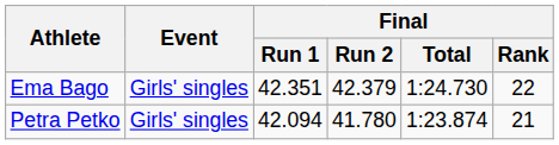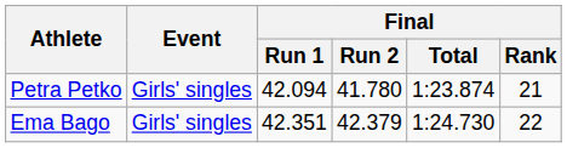rows swapped: Ema Bago <-> Petra Petko
